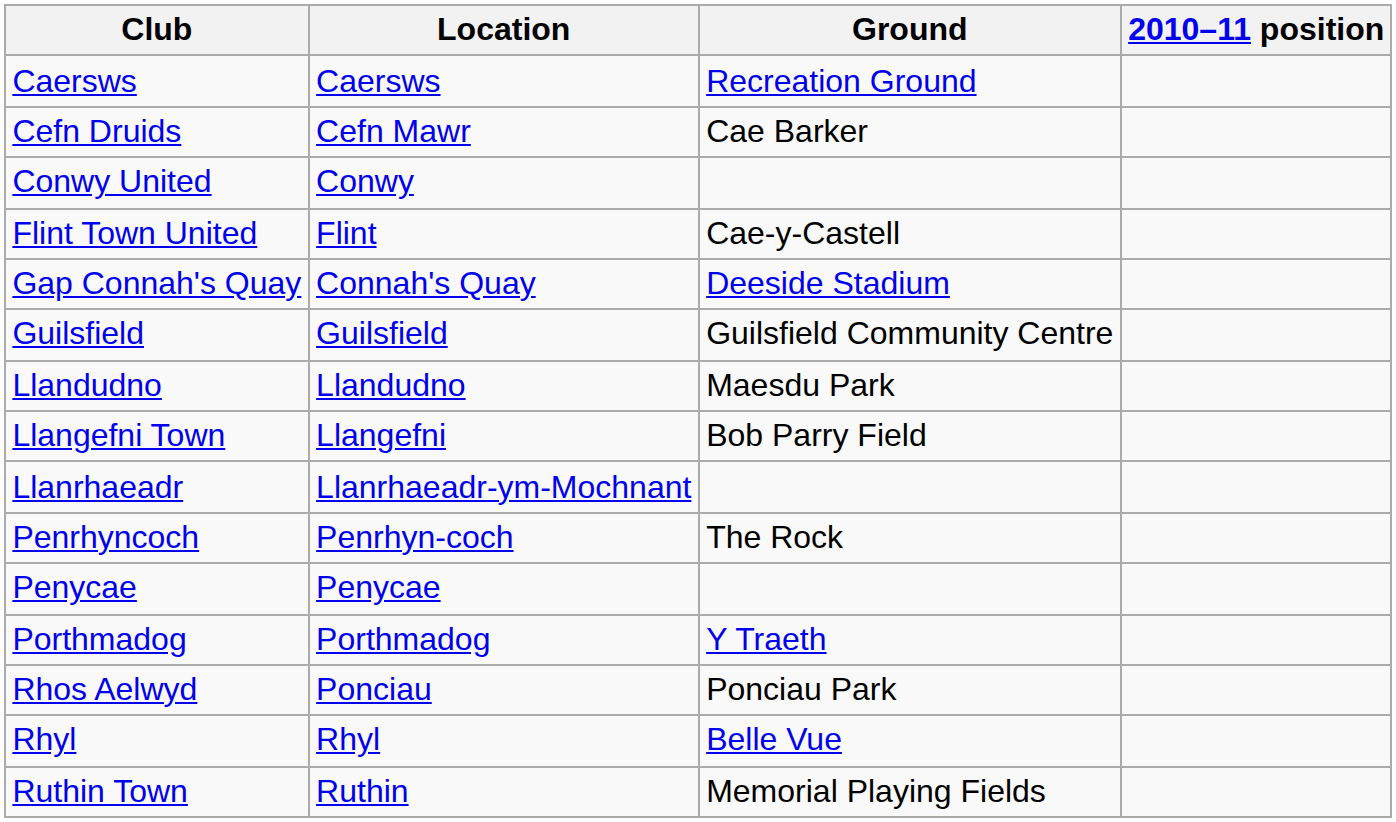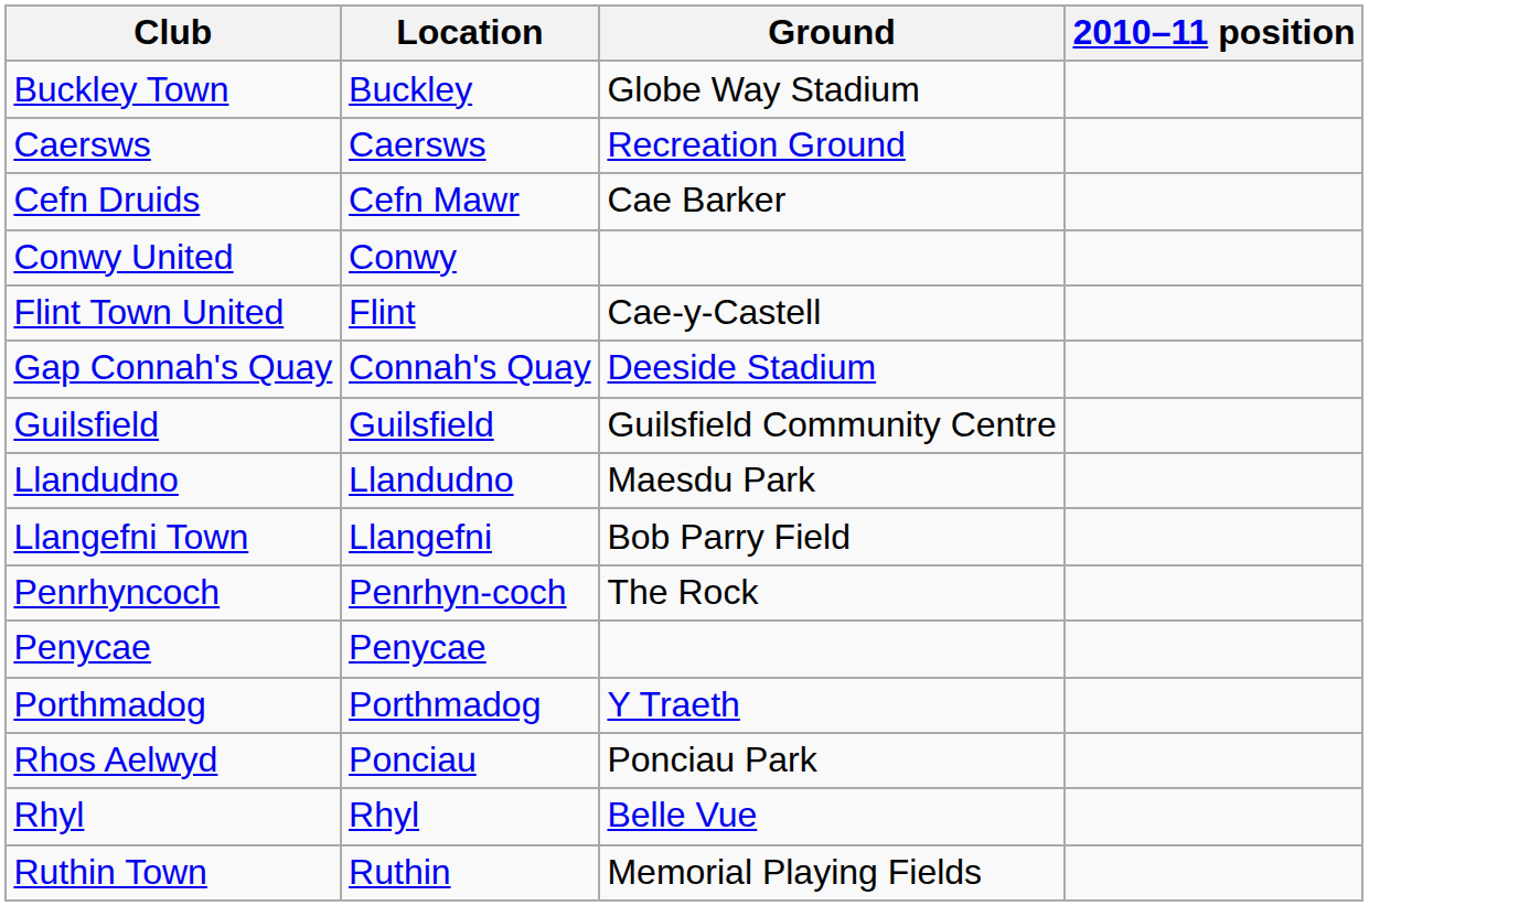+ row: Buckley Town | Buckley | Globe Way Stadium
- row: Llanrhaeadr | Llanrhaeadr-ym-Mochnant
